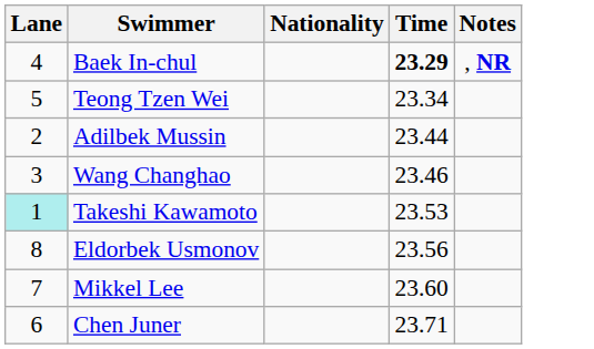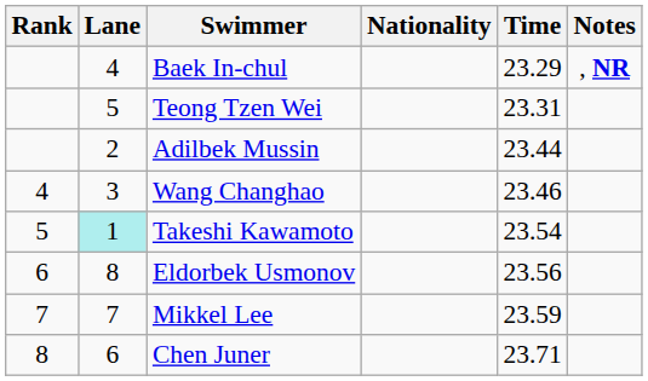+ column: Rank | 4 | 5 | 6 | 7 | 8
Baek In-chul | Time: bold -> normal
Teong Tzen Wei | Time: 23.34 -> 23.31
Takeshi Kawamoto | Time: 23.53 -> 23.54
Mikkel Lee | Time: 23.60 -> 23.59
